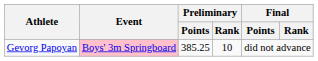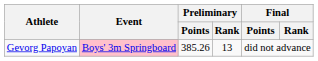Gevorg Papoyan | Preliminary / Points: 385.25 -> 385.26
Gevorg Papoyan | Preliminary / Rank: 10 -> 13
